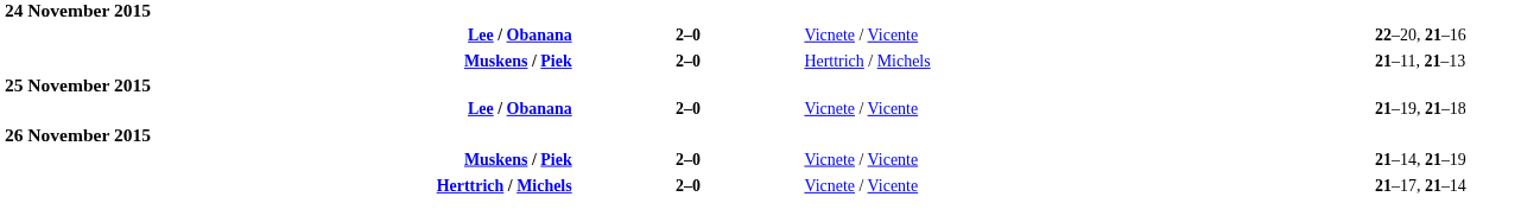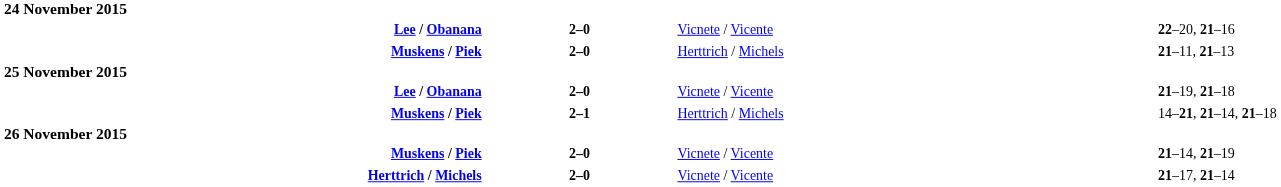+ row: Muskens / Piek | 2–1 | Herttrich / Michels | 14–21, 21–14, 21–18
